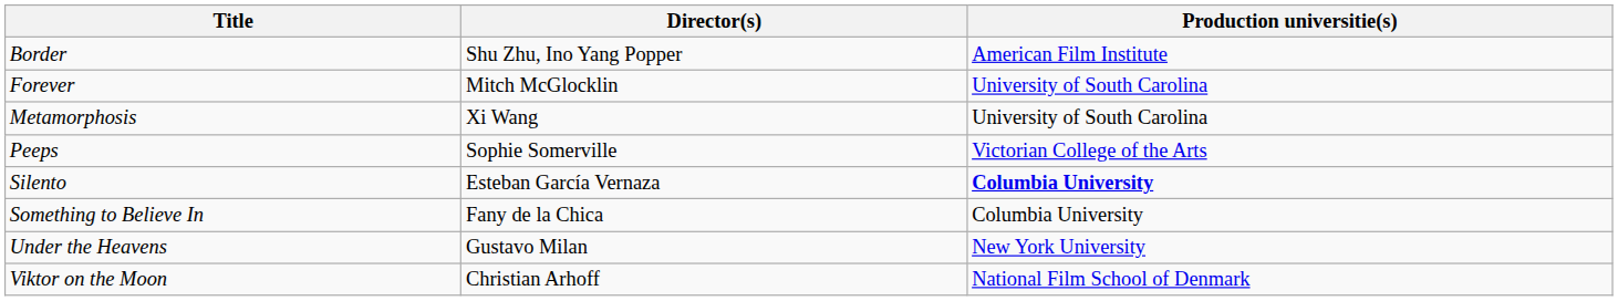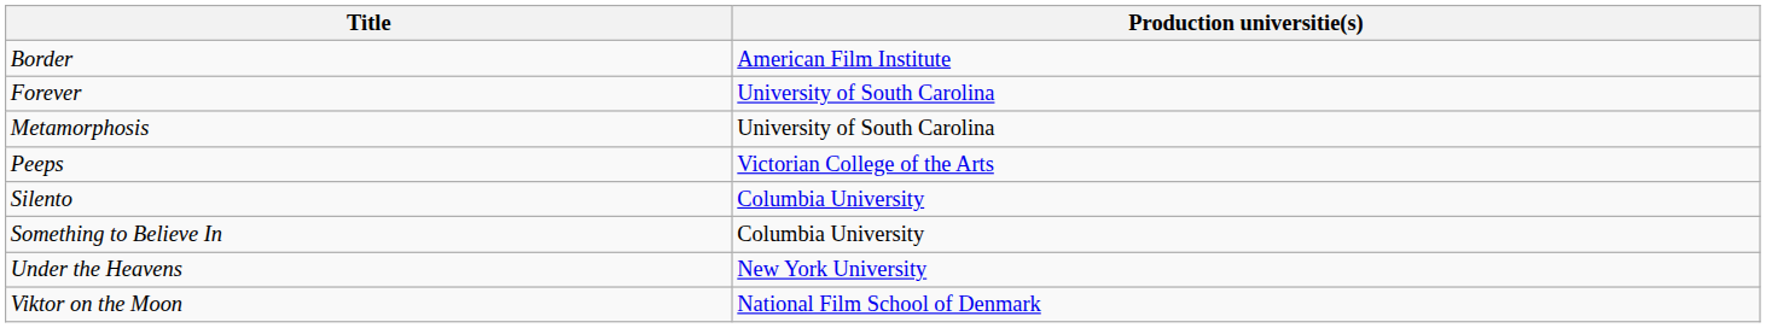- column: Director(s) | Shu Zhu, Ino Yang Popper | Mitch McGlocklin | Xi Wang | Sophie Somerville | Esteban García Vernaza | Fany de la Chica | Gustavo Milan | Christian Arhoff
Silento | Production universitie(s): bold -> normal
